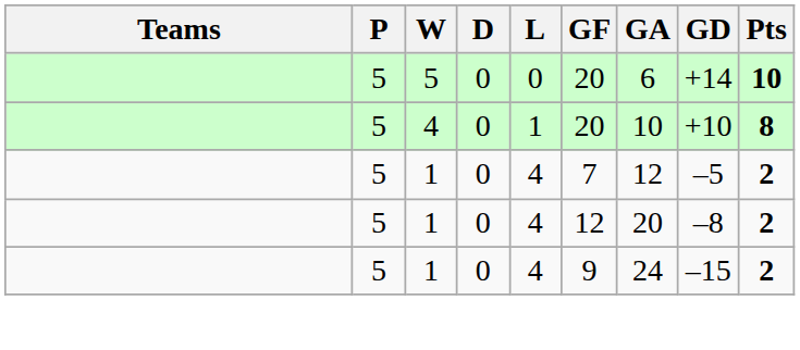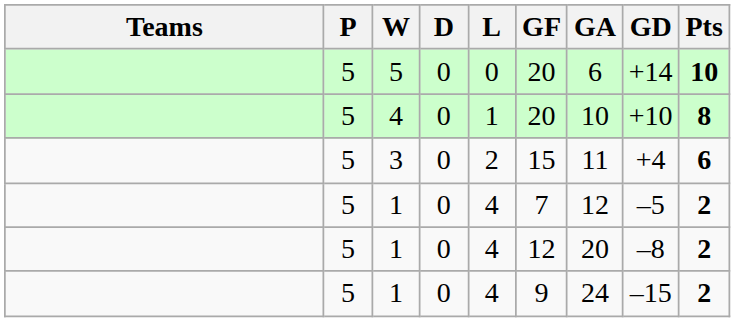+ row: 5 | 3 | 0 | 2 | 15 | 11 | +4 | 6
